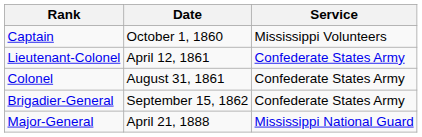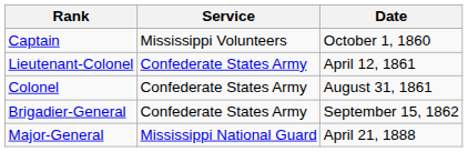columns swapped: Date <-> Service
